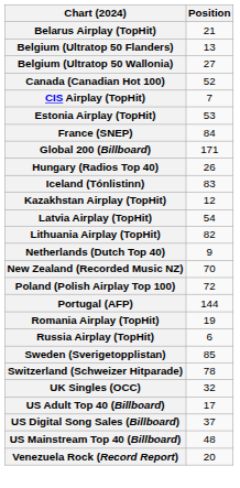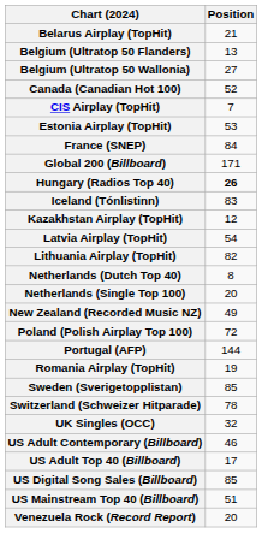Hungary (Radios Top 40) | Position: normal -> bold
Netherlands (Dutch Top 40) | Position: 9 -> 8
+ row: Netherlands (Single Top 100) | 20
New Zealand (Recorded Music NZ) | Position: 70 -> 49
- row: Russia Airplay (TopHit) | 6
+ row: US Adult Contemporary (Billboard) | 46
US Digital Song Sales (Billboard) | Position: 37 -> 85
US Mainstream Top 40 (Billboard) | Position: 48 -> 51
